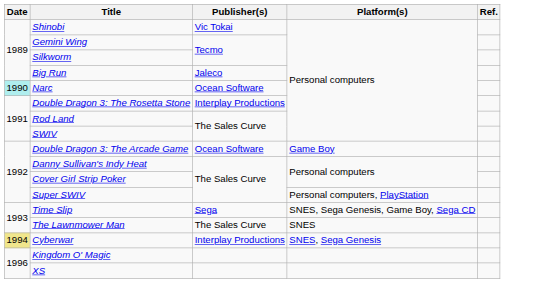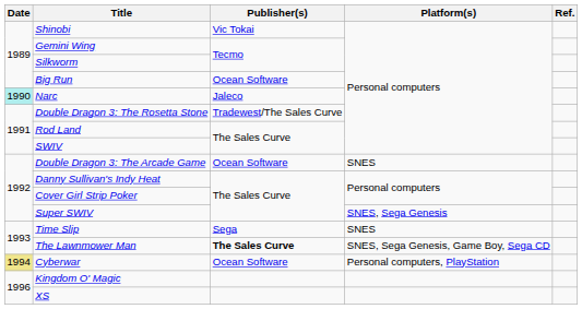Big Run | Publisher(s): Jaleco -> Ocean Software
Narc | Publisher(s): Ocean Software -> Jaleco
Double Dragon 3: The Rosetta Stone | Publisher(s): Interplay Productions -> Tradewest/The Sales Curve
Double Dragon 3: The Arcade Game | Platform(s): Game Boy -> SNES
Super SWIV | Platform(s): Personal computers, PlayStation -> SNES, Sega Genesis
Time Slip | Platform(s): SNES, Sega Genesis, Game Boy, Sega CD -> SNES
The Lawnmower Man | Publisher(s): normal -> bold
The Lawnmower Man | Platform(s): SNES -> SNES, Sega Genesis, Game Boy, Sega CD
Cyberwar | Publisher(s): Interplay Productions -> Ocean Software
Cyberwar | Platform(s): SNES, Sega Genesis -> Personal computers, PlayStation
